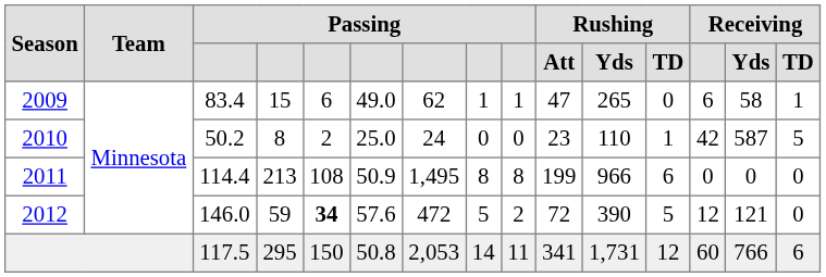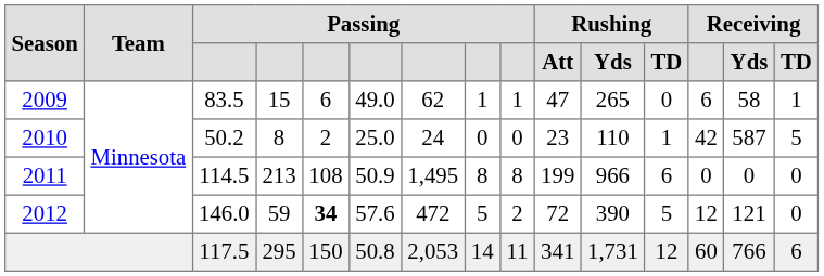2009 | column 3: 83.4 -> 83.5
2011 | column 3: 114.4 -> 114.5
